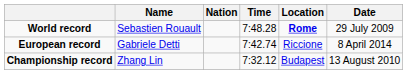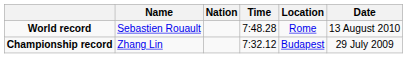World record | Location: bold -> normal
World record | Date: 29 July 2009 -> 13 August 2010
- row: European record | Gabriele Detti | 7:42.74 | Riccione | 8 April 2014
Championship record | Date: 13 August 2010 -> 29 July 2009
